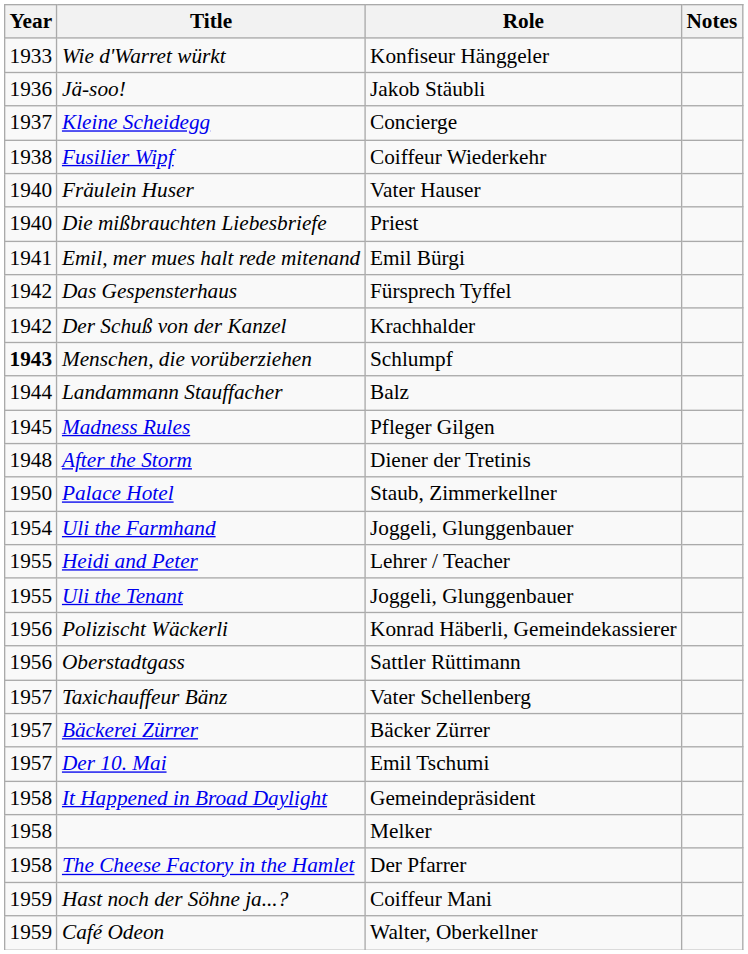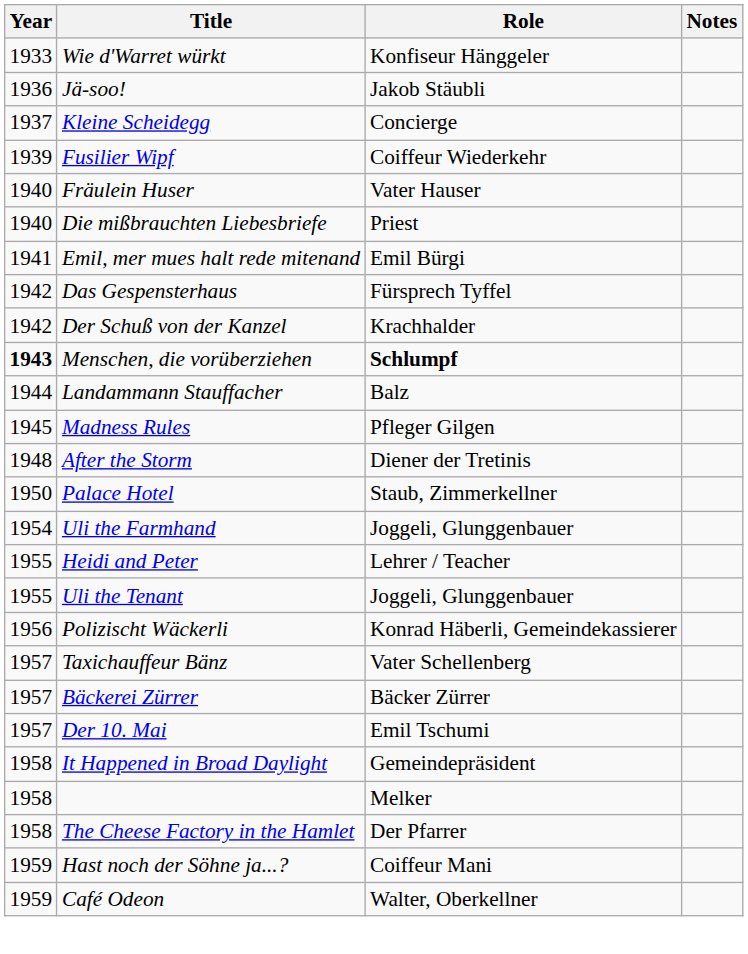Fusilier Wipf | Year: 1938 -> 1939
Menschen, die vorüberziehen | Role: normal -> bold
- row: 1956 | Oberstadtgass | Sattler Rüttimann
